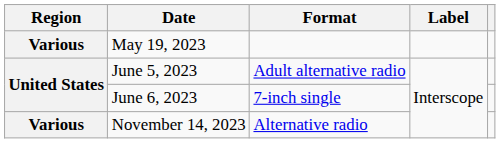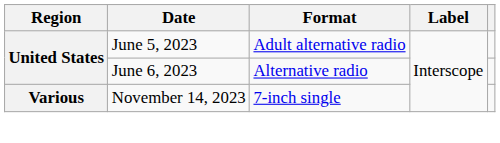- row: Various | May 19, 2023
June 6, 2023 | Format: 7-inch single -> Alternative radio
November 14, 2023 | Format: Alternative radio -> 7-inch single
